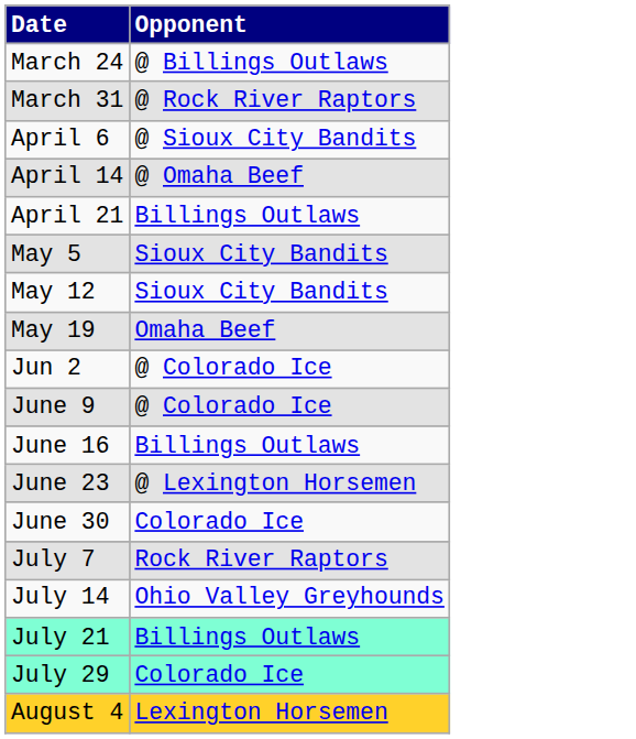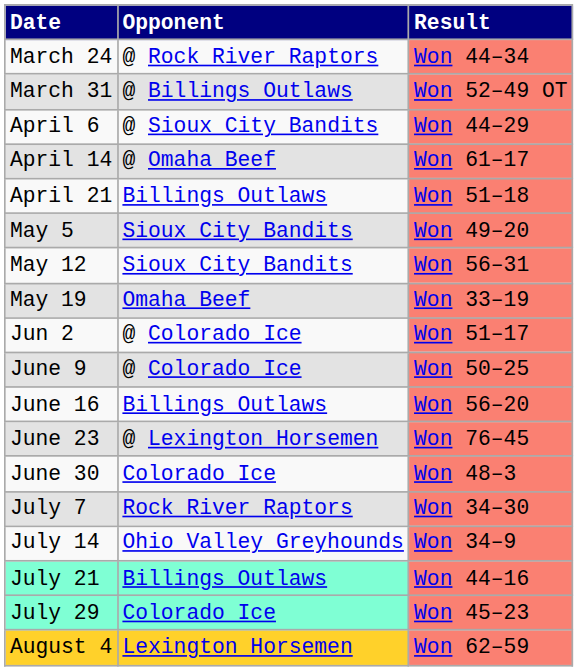+ column: Result | Won 44–34 | Won 52–49 OT | Won 44–29 | Won 61–17 | Won 51–18 | Won 49–20 | Won 56–31 | Won 33–19 | Won 51–17 | Won 50–25 | Won 56–20 | Won 76–45 | Won 48–3 | Won 34–30 | Won 34–9 | Won 44–16 | Won 45–23 | Won 62–59
March 24 | Opponent: @ Billings Outlaws -> @ Rock River Raptors
March 31 | Opponent: @ Rock River Raptors -> @ Billings Outlaws
